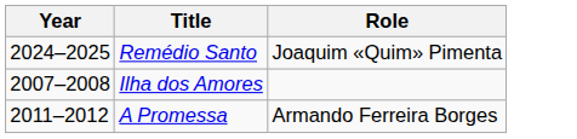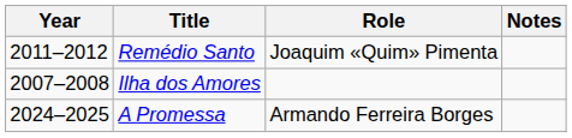+ column: Notes
Remédio Santo | Year: 2024–2025 -> 2011–2012
A Promessa | Year: 2011–2012 -> 2024–2025
